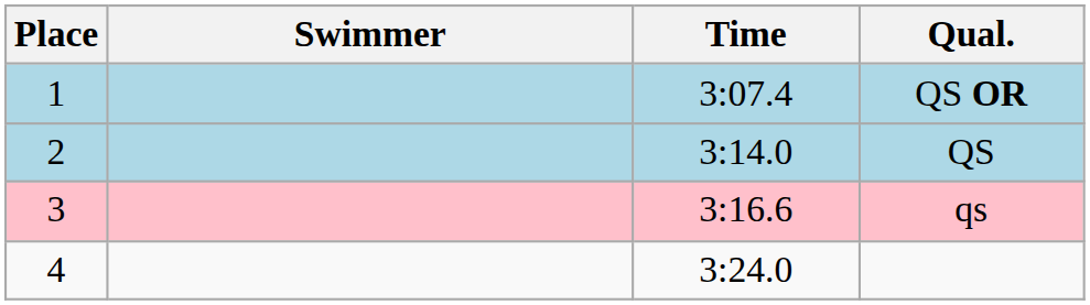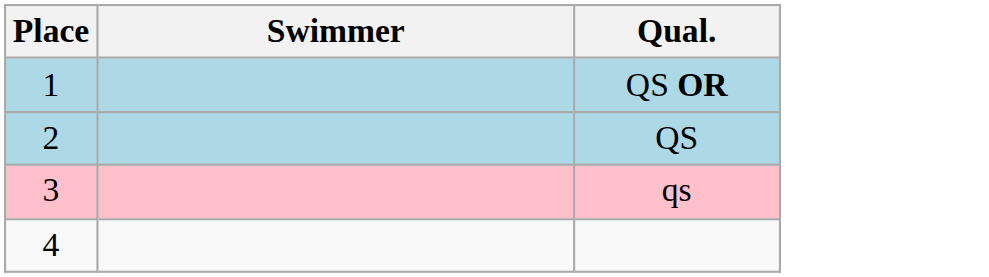- column: Time | 3:07.4 | 3:14.0 | 3:16.6 | 3:24.0
